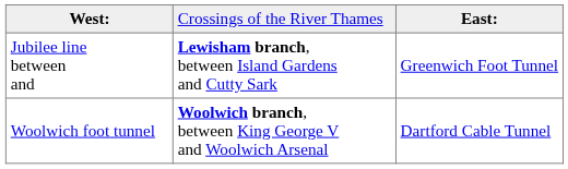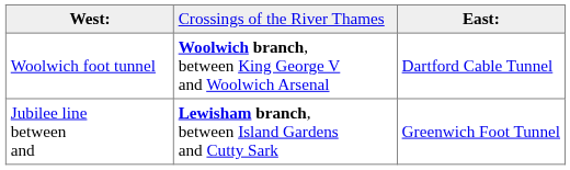rows swapped: Jubilee line between and <-> Woolwich foot tunnel
